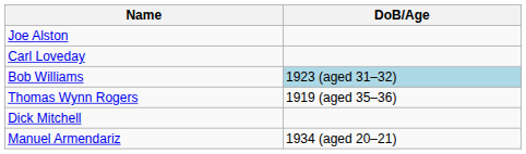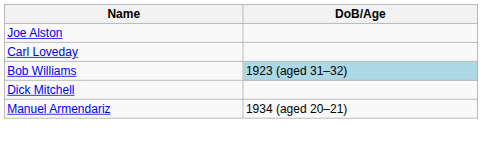- row: Thomas Wynn Rogers | 1919 (aged 35–36)
